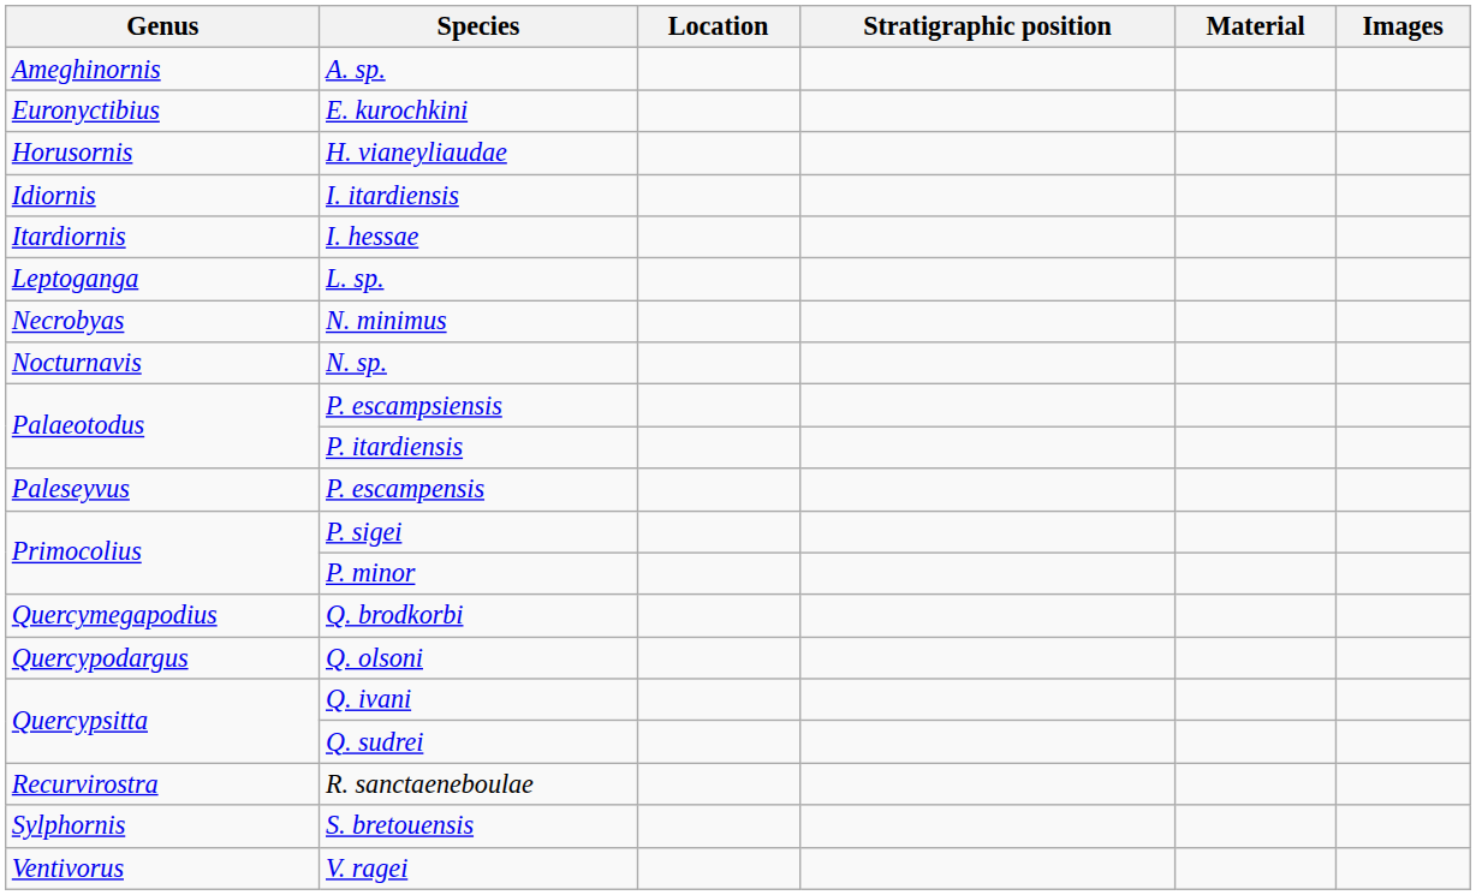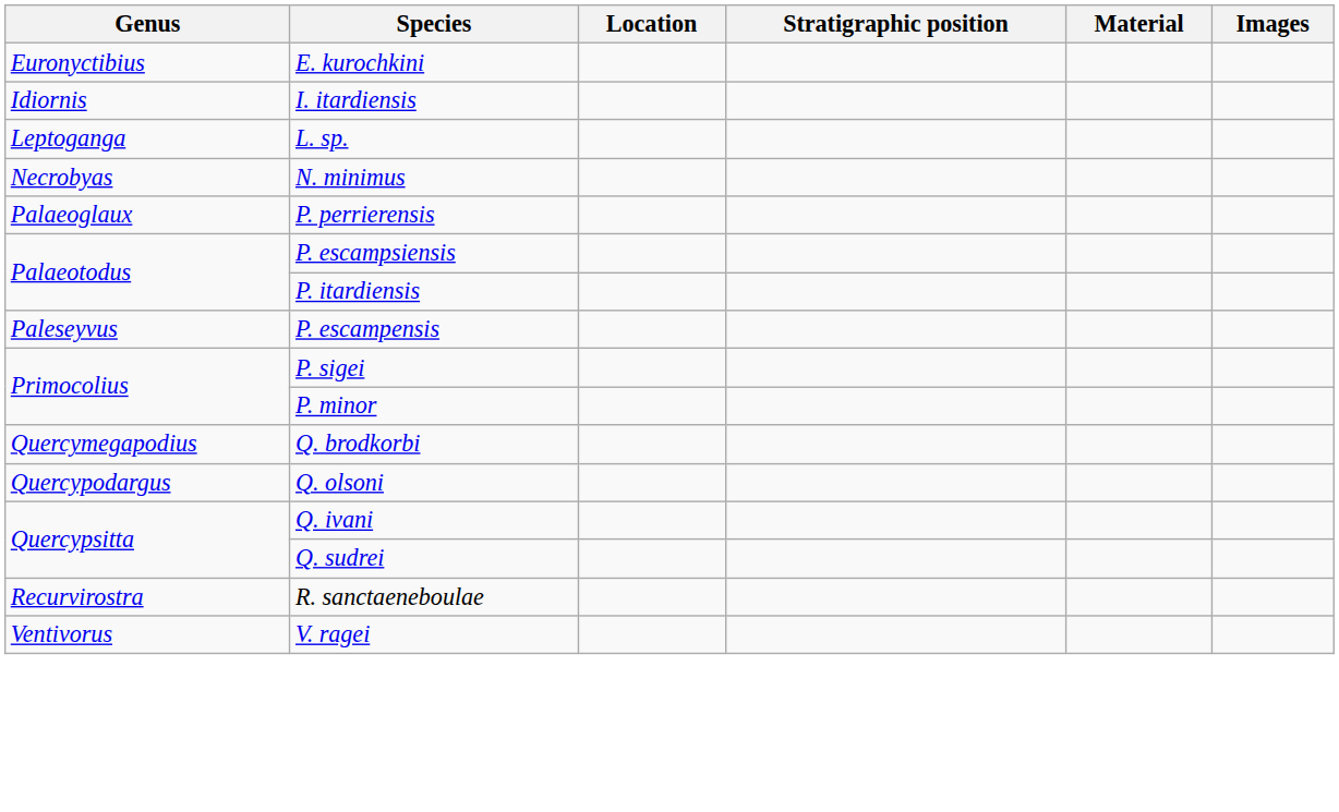- row: Ameghinornis | A. sp.
- row: Horusornis | H. vianeyliaudae
- row: Itardiornis | I. hessae
- row: Nocturnavis | N. sp.
+ row: Palaeoglaux | P. perrierensis
- row: Sylphornis | S. bretouensis
